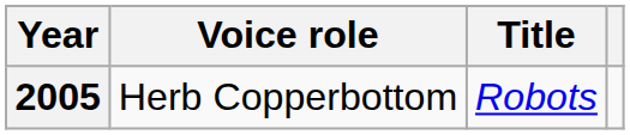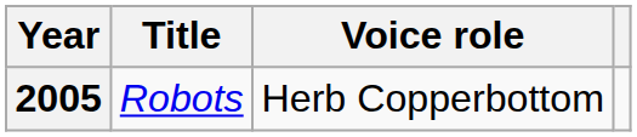columns swapped: Title <-> Voice role
